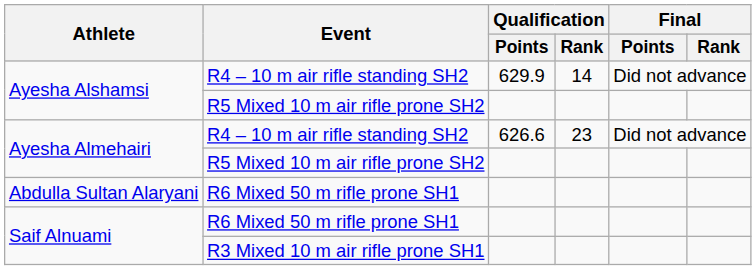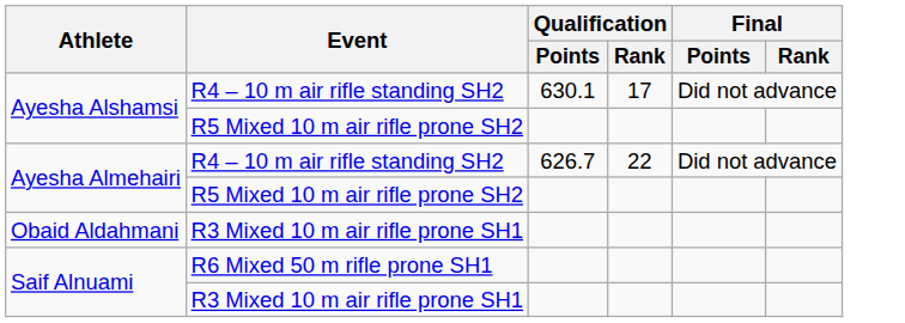Ayesha Alshamsi / R4 – 10 m air rifle standing SH2 | Qualification / Points: 629.9 -> 630.1
Ayesha Alshamsi / R4 – 10 m air rifle standing SH2 | Qualification / Rank: 14 -> 17
Ayesha Almehairi / R4 – 10 m air rifle standing SH2 | Qualification / Points: 626.6 -> 626.7
Ayesha Almehairi / R4 – 10 m air rifle standing SH2 | Qualification / Rank: 23 -> 22
- row: Abdulla Sultan Alaryani | R6 Mixed 50 m rifle prone SH1
+ row: Obaid Aldahmani | R3 Mixed 10 m air rifle prone SH1
